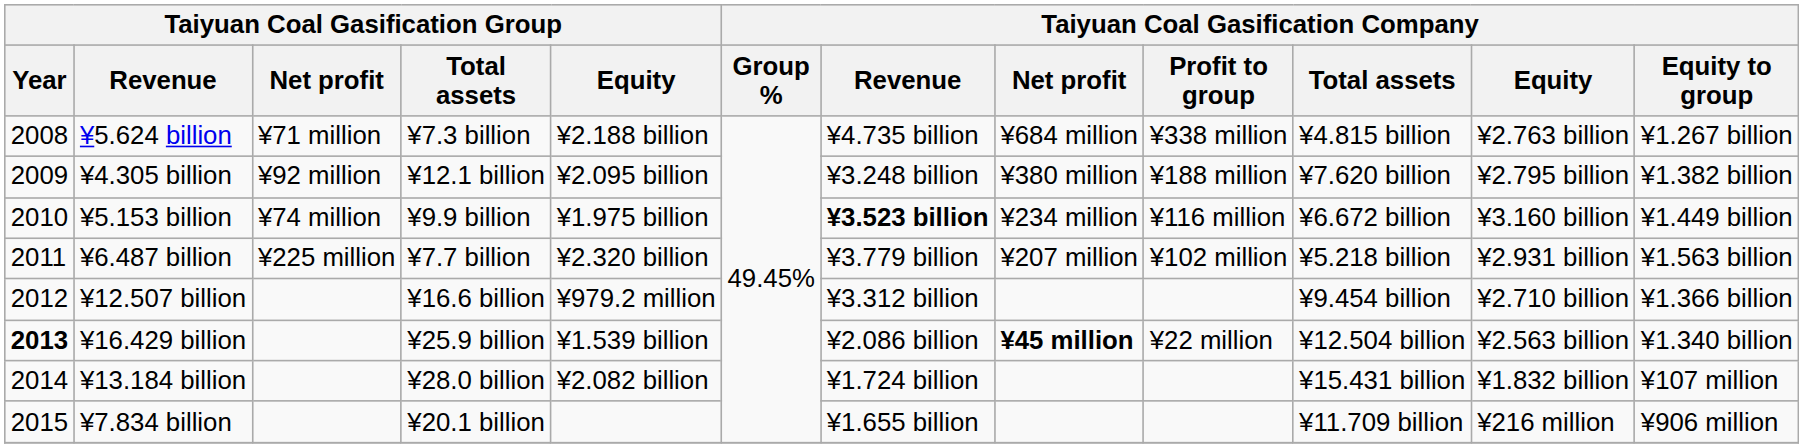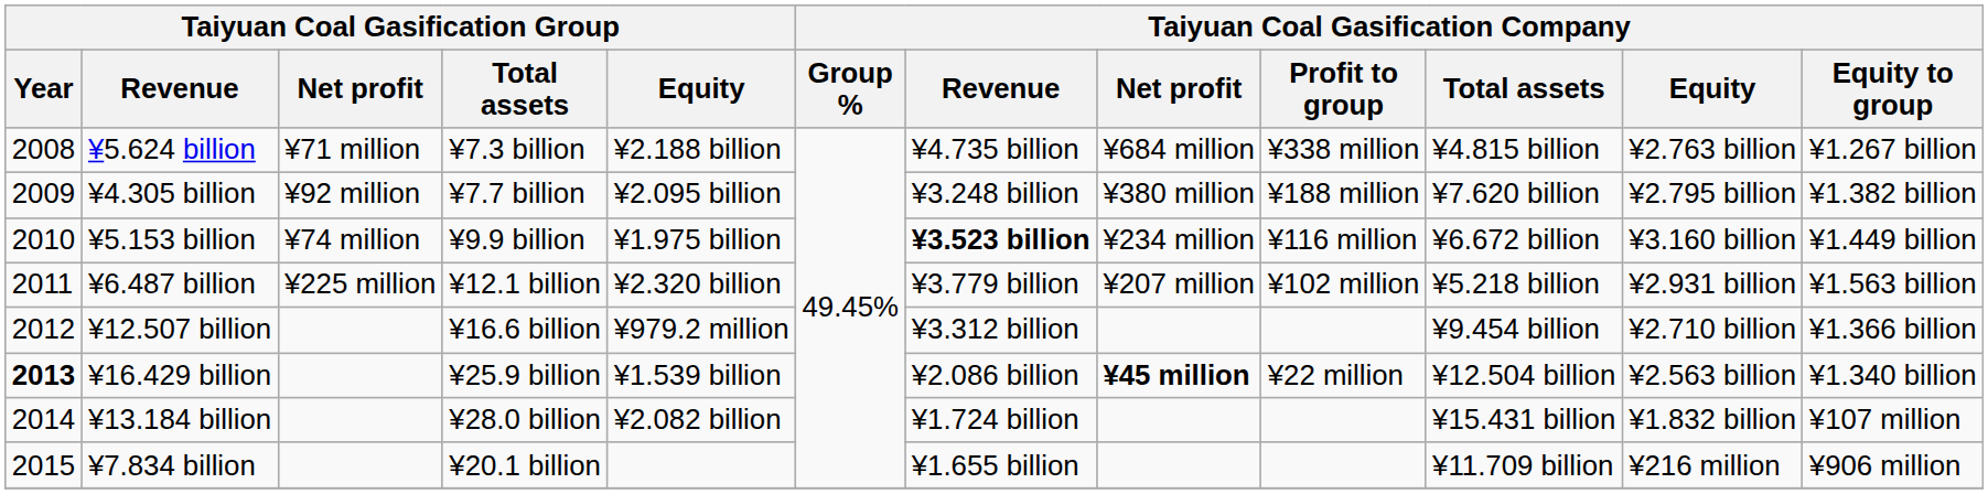¥4.305 billion | Taiyuan Coal Gasification Group / Total assets: ¥12.1 billion -> ¥7.7 billion
¥6.487 billion | Taiyuan Coal Gasification Group / Total assets: ¥7.7 billion -> ¥12.1 billion
